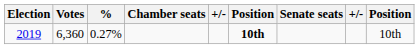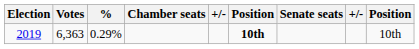2019 | Votes: 6,360 -> 6,363
2019 | %: 0.27% -> 0.29%
